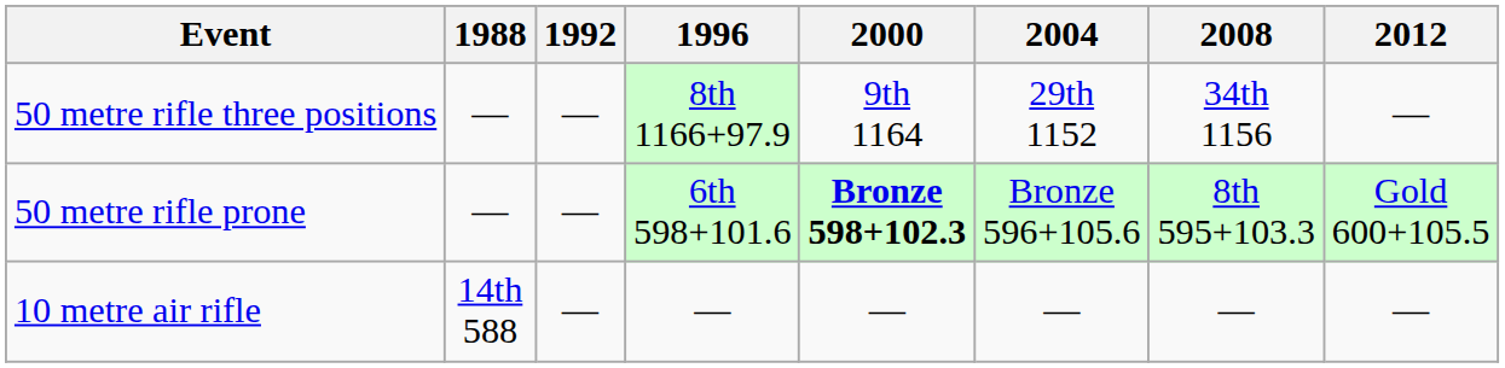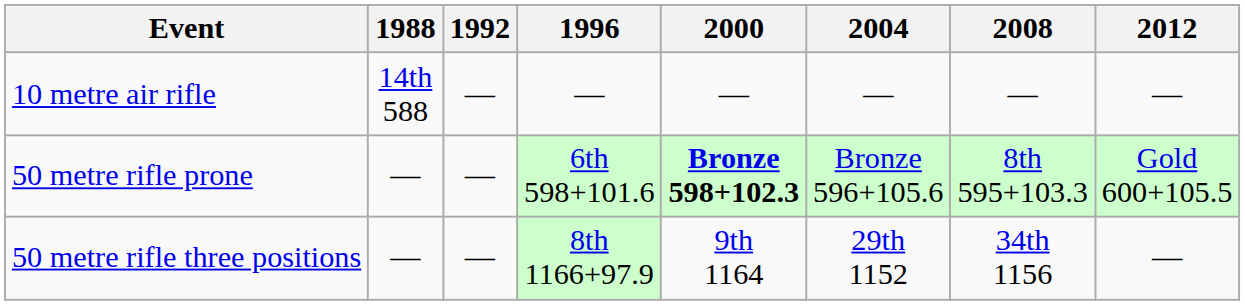rows swapped: 50 metre rifle three positions <-> 10 metre air rifle
